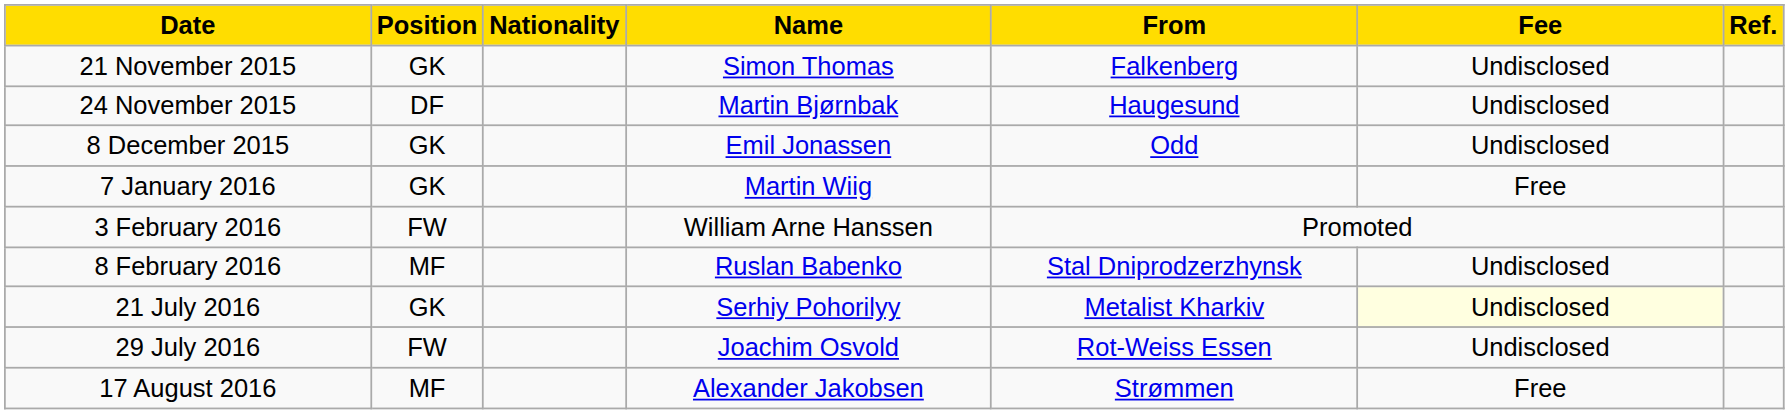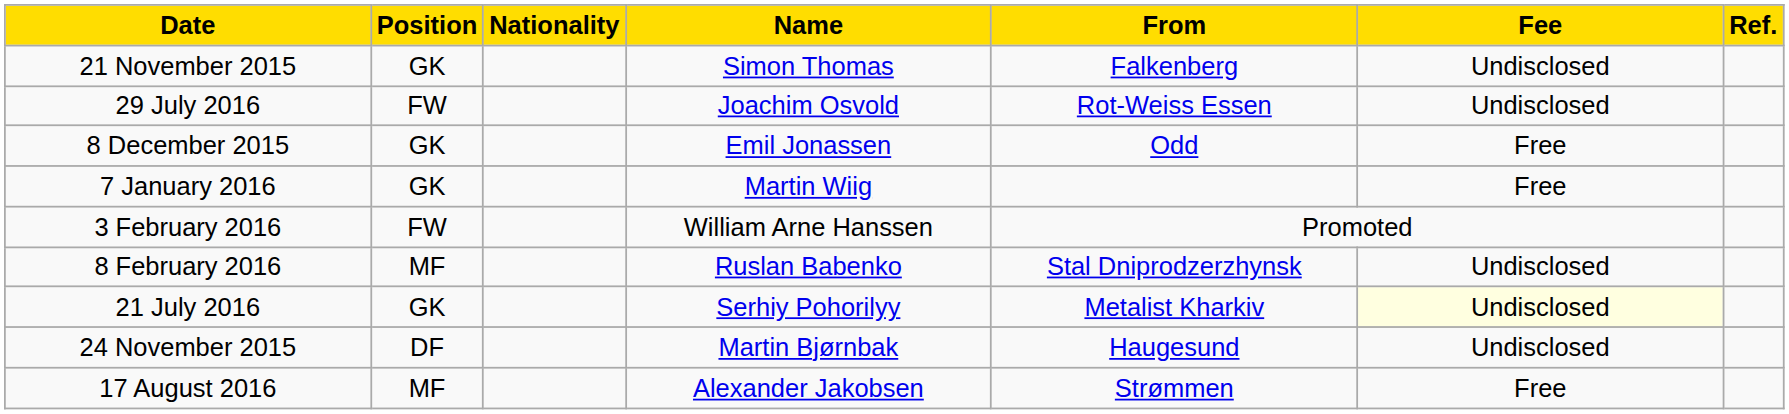rows swapped: 24 November 2015 <-> 29 July 2016
8 December 2015 | Fee: Undisclosed -> Free
